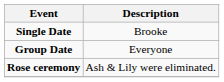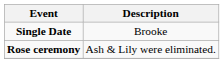- row: Group Date | Everyone
